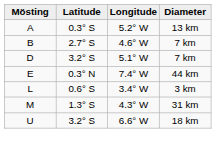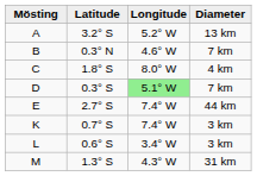A | Latitude: 0.3° S -> 3.2° S
B | Latitude: 2.7° S -> 0.3° N
+ row: C | 1.8° S | 8.0° W | 4 km
D | Latitude: 3.2° S -> 0.3° S
D | Longitude: no background -> lightgreen background
E | Latitude: 0.3° N -> 2.7° S
+ row: K | 0.7° S | 7.4° W | 3 km
- row: U | 3.2° S | 6.6° W | 18 km
